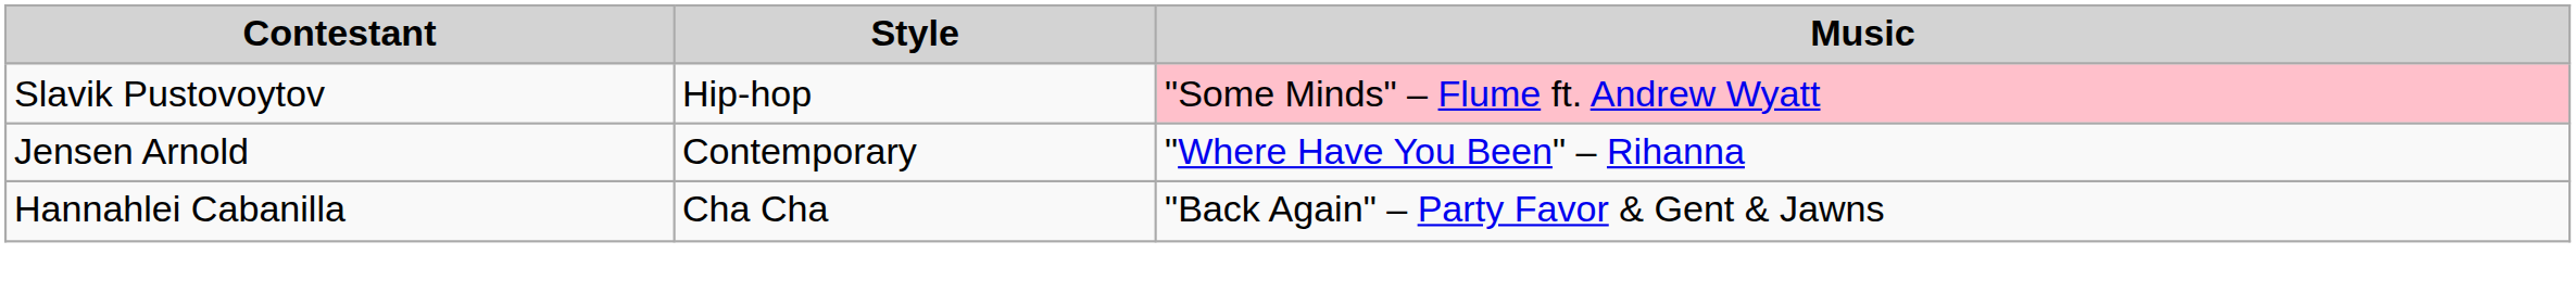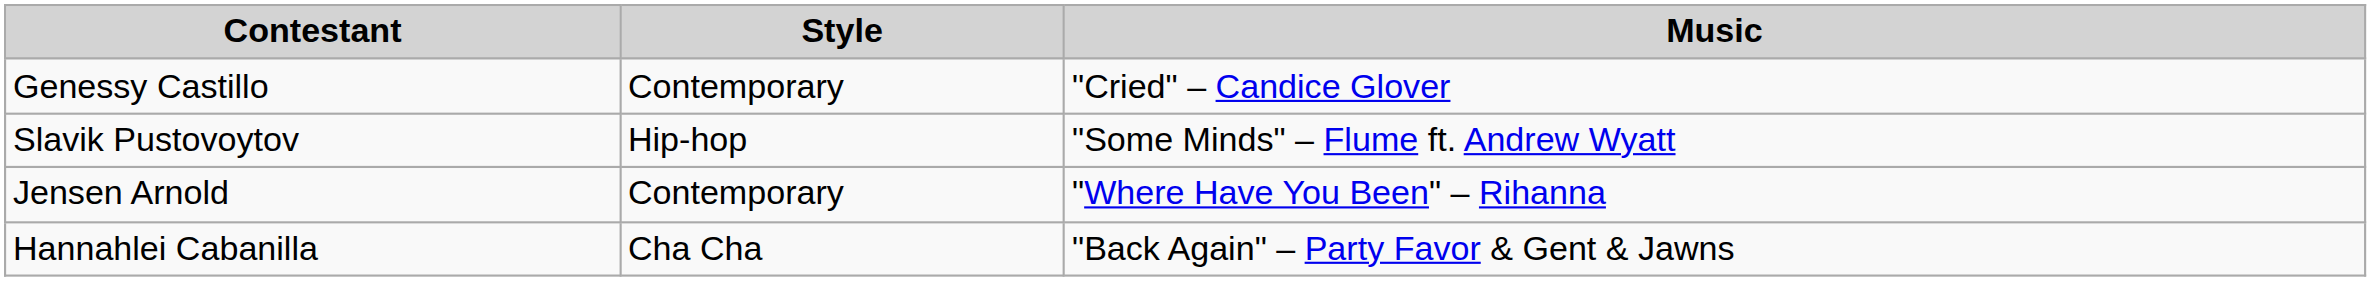+ row: Genessy Castillo | Contemporary | "Cried" – Candice Glover
Slavik Pustovoytov | Music: pink background -> no background
